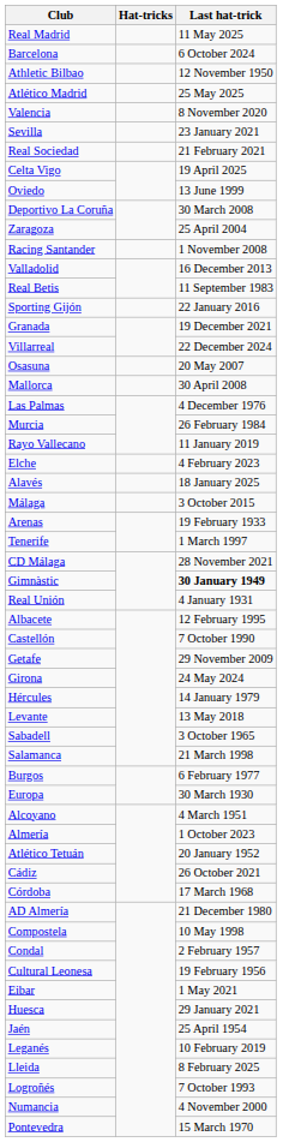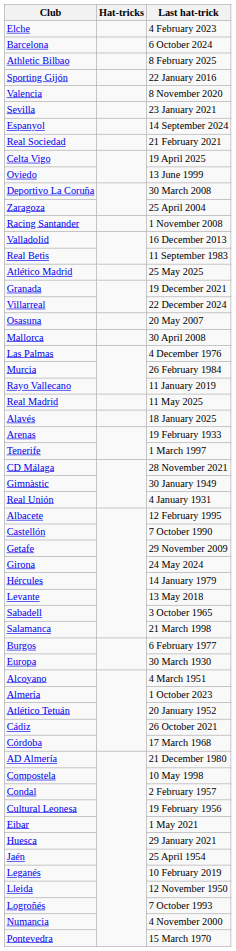rows swapped: Real Madrid <-> Elche
Athletic Bilbao | Last hat-trick: 12 November 1950 -> 8 February 2025
rows swapped: Atlético Madrid <-> Sporting Gijón
+ row: Espanyol | 14 September 2024
- row: Málaga | 3 October 2015
Gimnàstic | Last hat-trick: bold -> normal
Lleida | Last hat-trick: 8 February 2025 -> 12 November 1950
